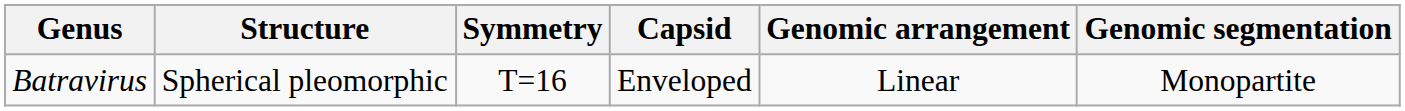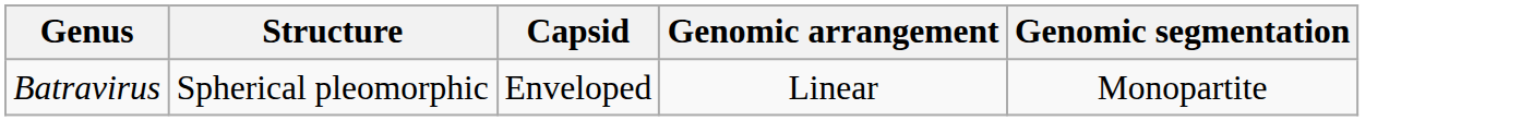- column: Symmetry | T=16
